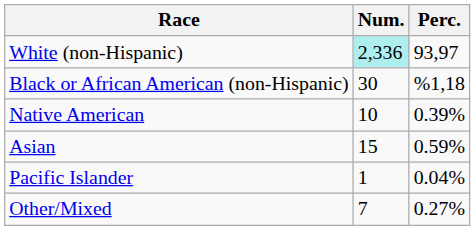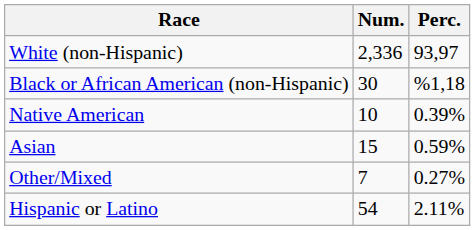White (non-Hispanic) | Num.: paleturquoise background -> no background
- row: Pacific Islander | 1 | 0.04%
+ row: Hispanic or Latino | 54 | 2.11%
